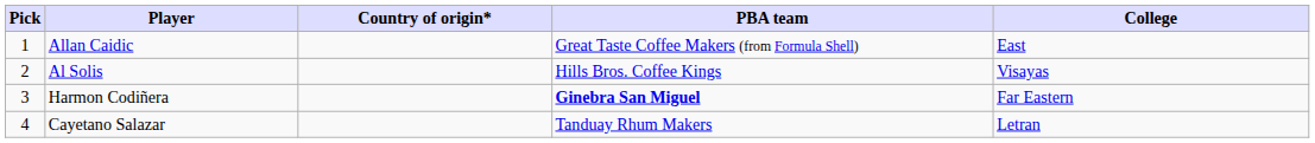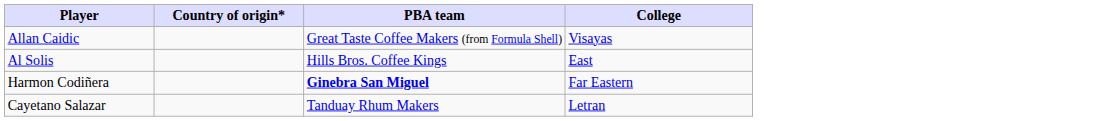- column: Pick | 1 | 2 | 3 | 4
Allan Caidic | College: East -> Visayas
Al Solis | College: Visayas -> East
